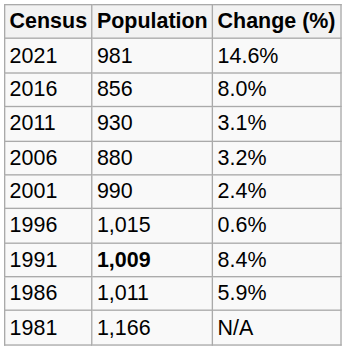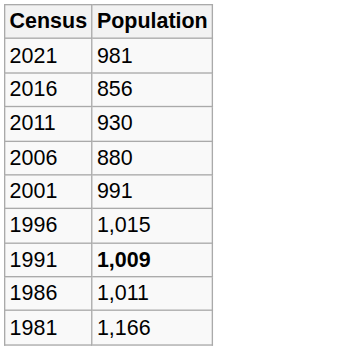- column: Change (%) | 14.6% | 8.0% | 3.1% | 3.2% | 2.4% | 0.6% | 8.4% | 5.9% | N/A
2001 | Population: 990 -> 991
